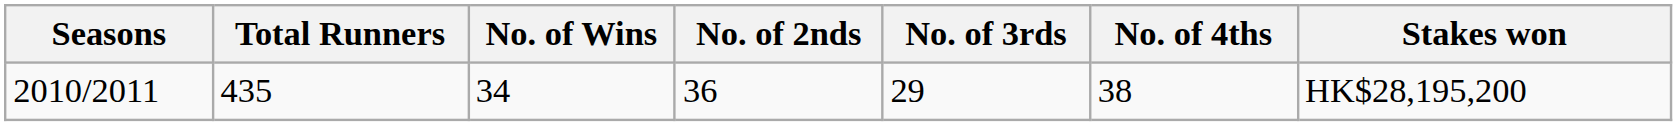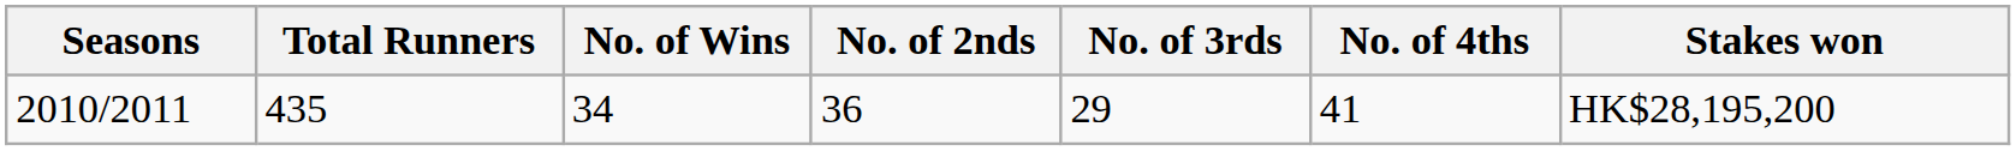2010/2011 | No. of 4ths: 38 -> 41
